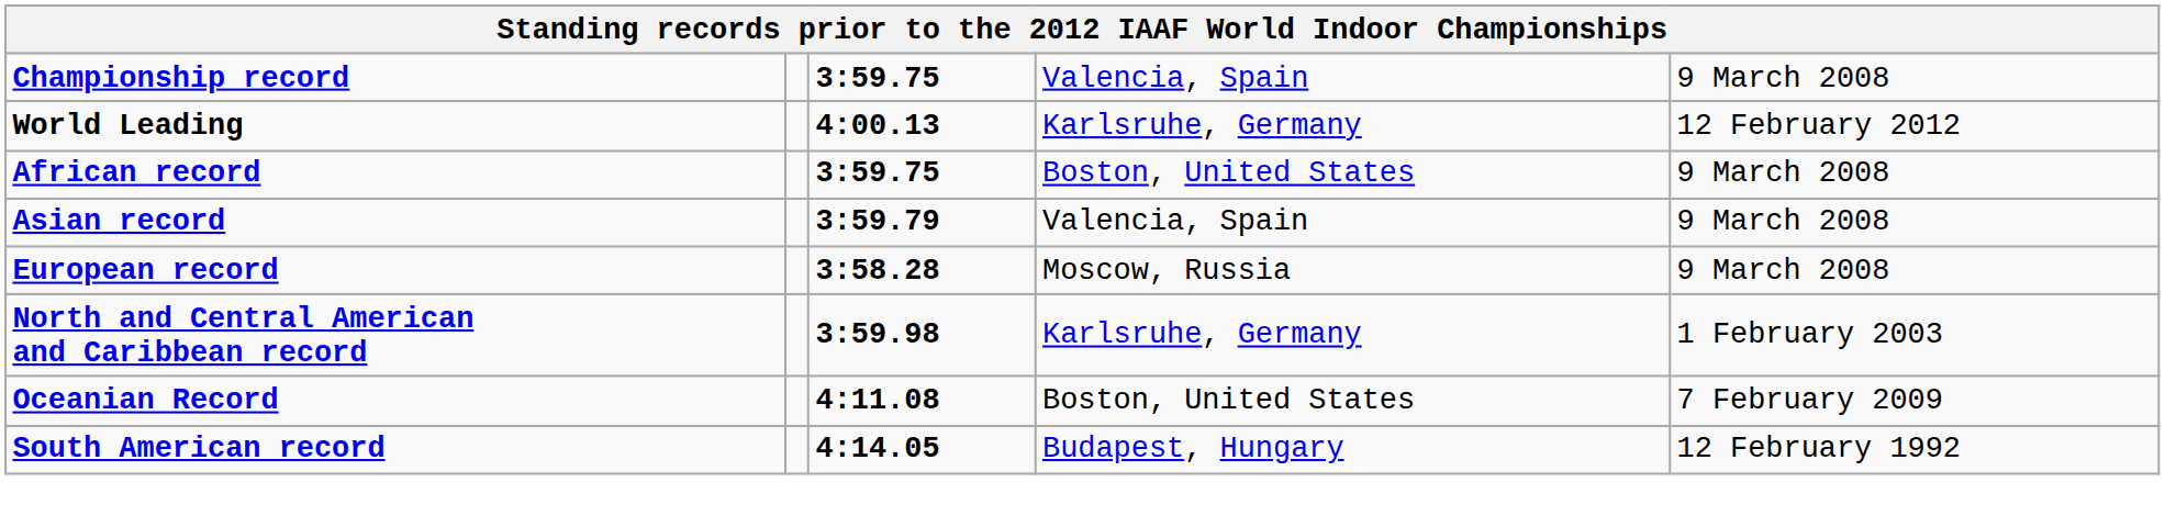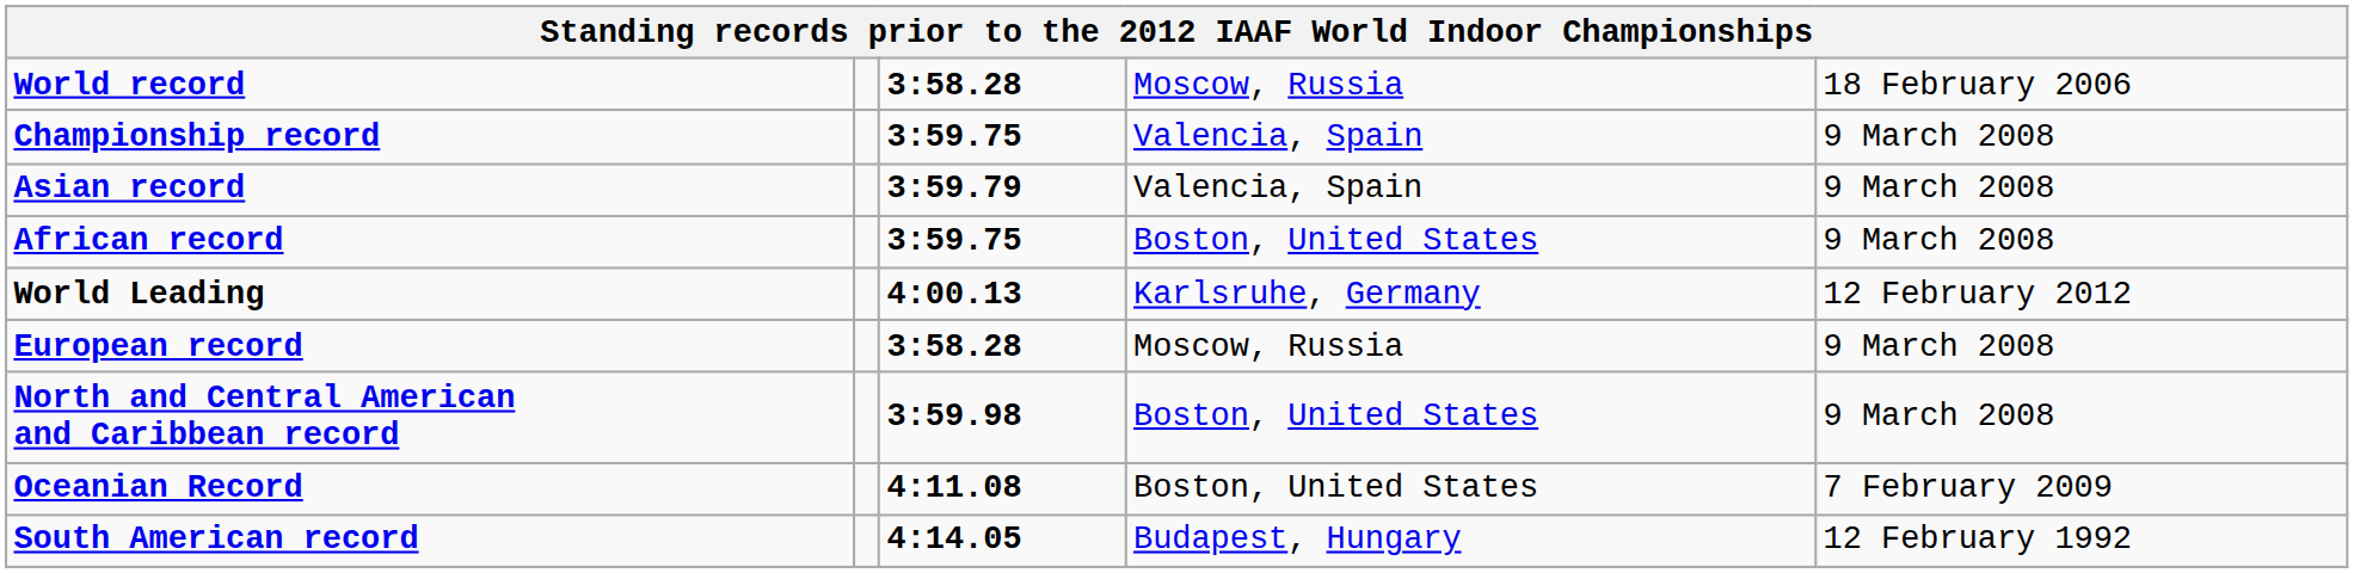+ row: World record | 3:58.28 | Moscow, Russia | 18 February 2006
rows swapped: World Leading <-> Asian record
North and Central American and Caribbean record | column 4: Karlsruhe, Germany -> Boston, United States
North and Central American and Caribbean record | column 5: 1 February 2003 -> 9 March 2008
